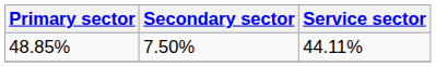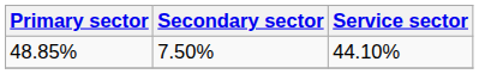48.85% | Service sector: 44.11% -> 44.10%
